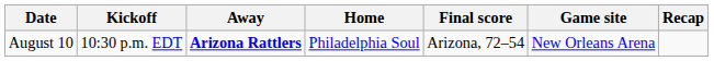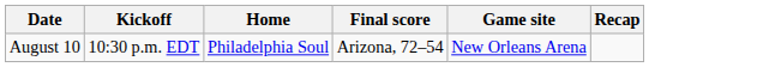- column: Away | Arizona Rattlers
